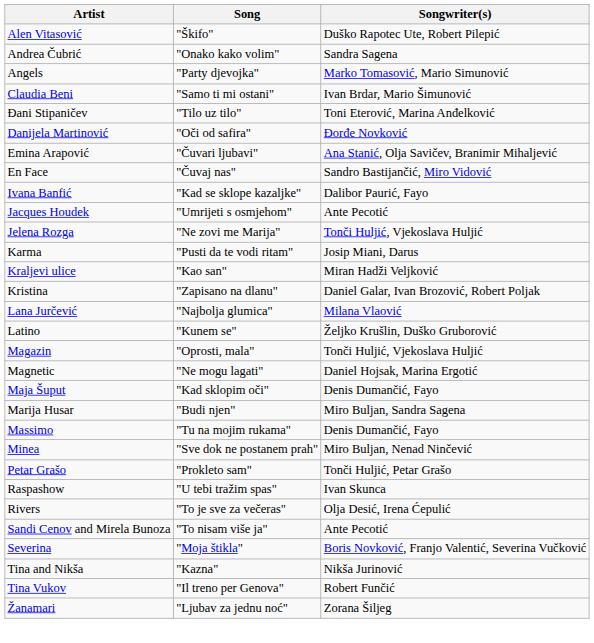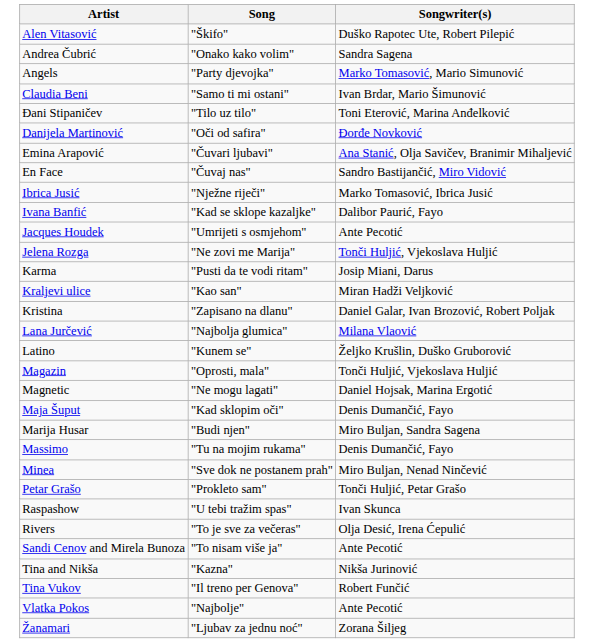+ row: Ibrica Jusić | "Nježne riječi" | Marko Tomasović, Ibrica Jusić
- row: Severina | "Moja štikla" | Boris Novković, Franjo Valentić, Severina Vučković
+ row: Vlatka Pokos | "Najbolje" | Ante Pecotić
